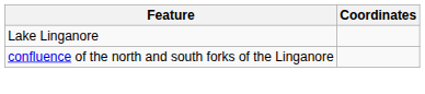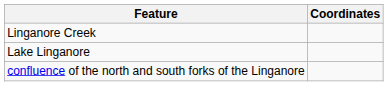+ row: Linganore Creek
